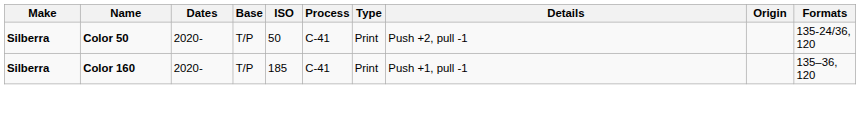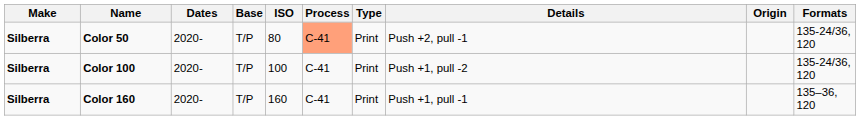Color 50 | ISO: 50 -> 80
Color 50 | Process: no background -> lightsalmon background
+ row: Silberra | Color 100 | 2020- | T/P | 100 | C-41 | Print | Push +1, pull -2 | 135-24/36, 120
Color 160 | ISO: 185 -> 160
